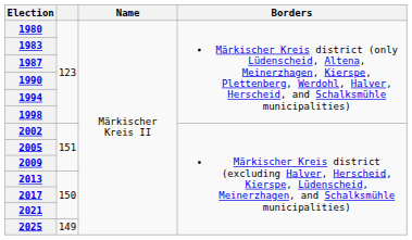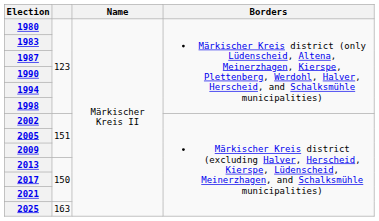2025 | column 2: 149 -> 163
